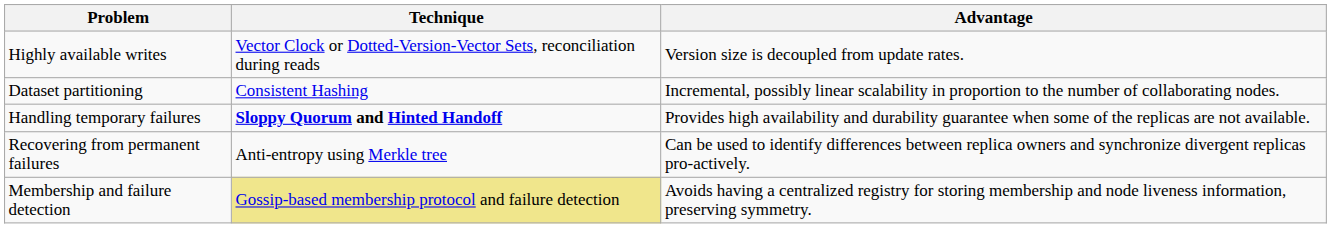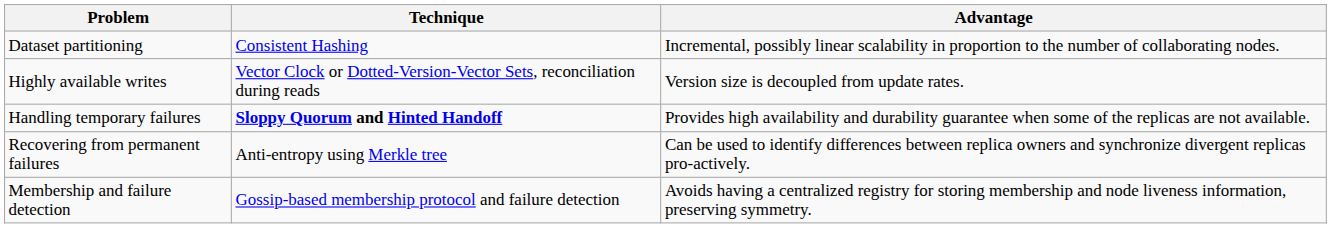rows swapped: Dataset partitioning <-> Highly available writes
Membership and failure detection | Technique: khaki background -> no background
